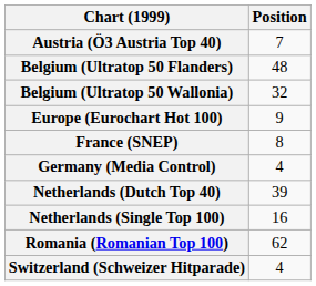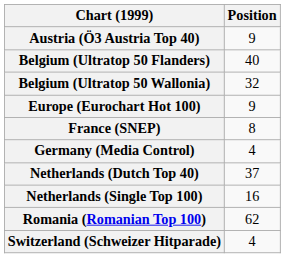Austria (Ö3 Austria Top 40) | Position: 7 -> 9
Belgium (Ultratop 50 Flanders) | Position: 48 -> 40
Netherlands (Dutch Top 40) | Position: 39 -> 37
